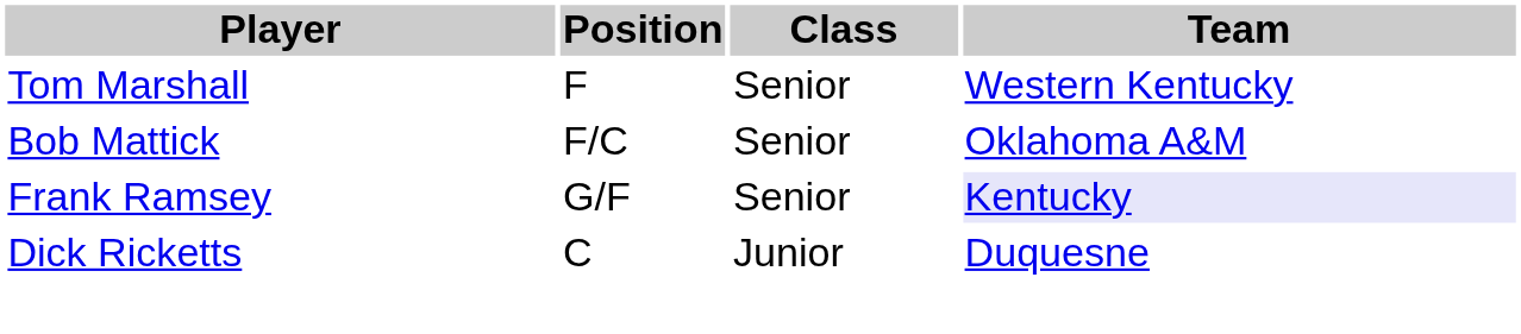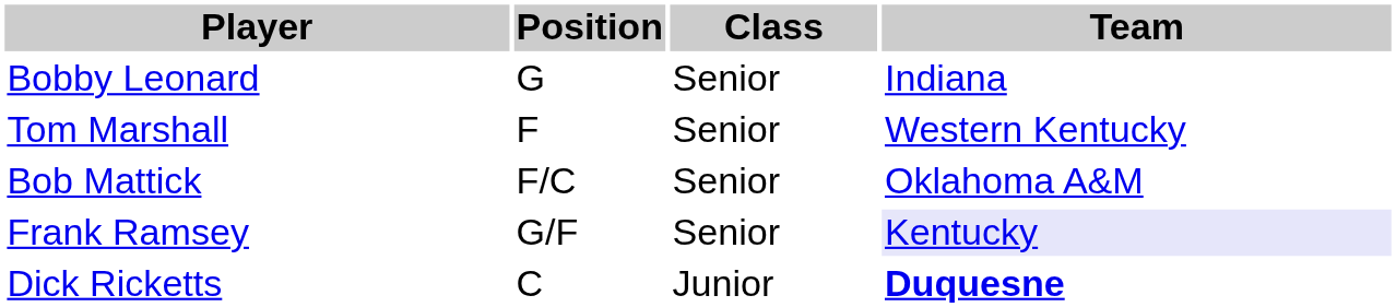+ row: Bobby Leonard | G | Senior | Indiana
Dick Ricketts | Team: normal -> bold
